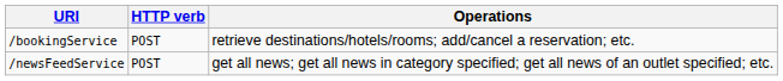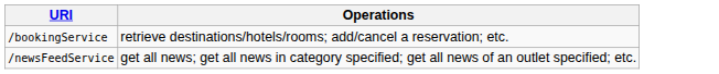- column: HTTP verb | POST | POST
